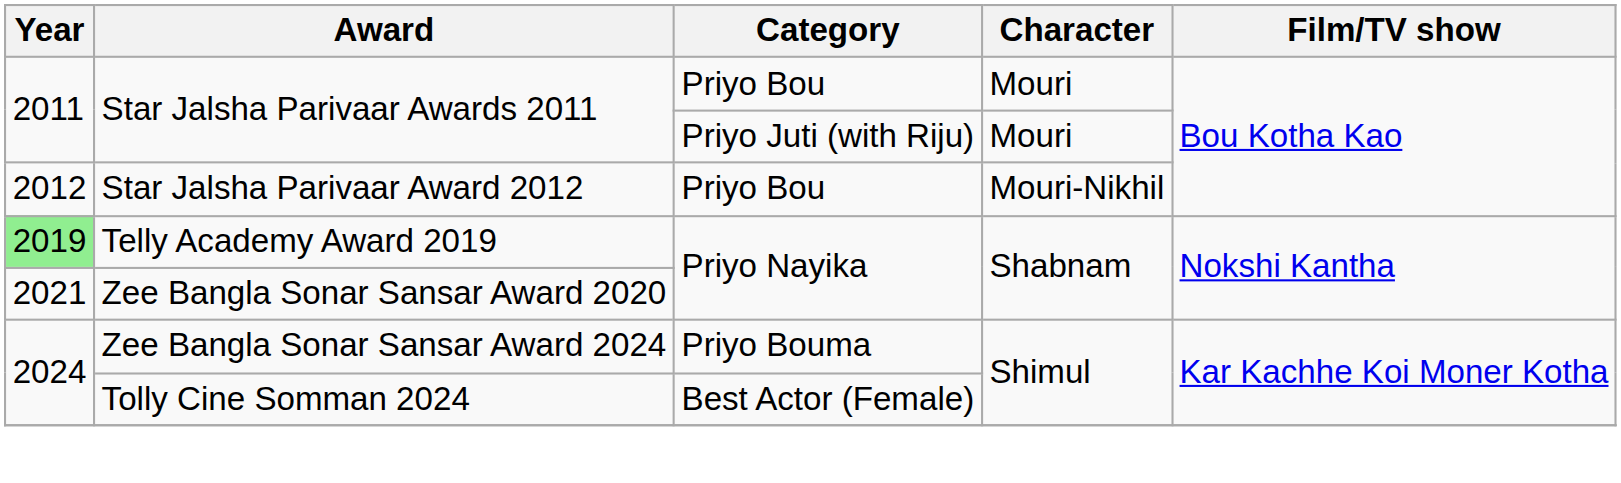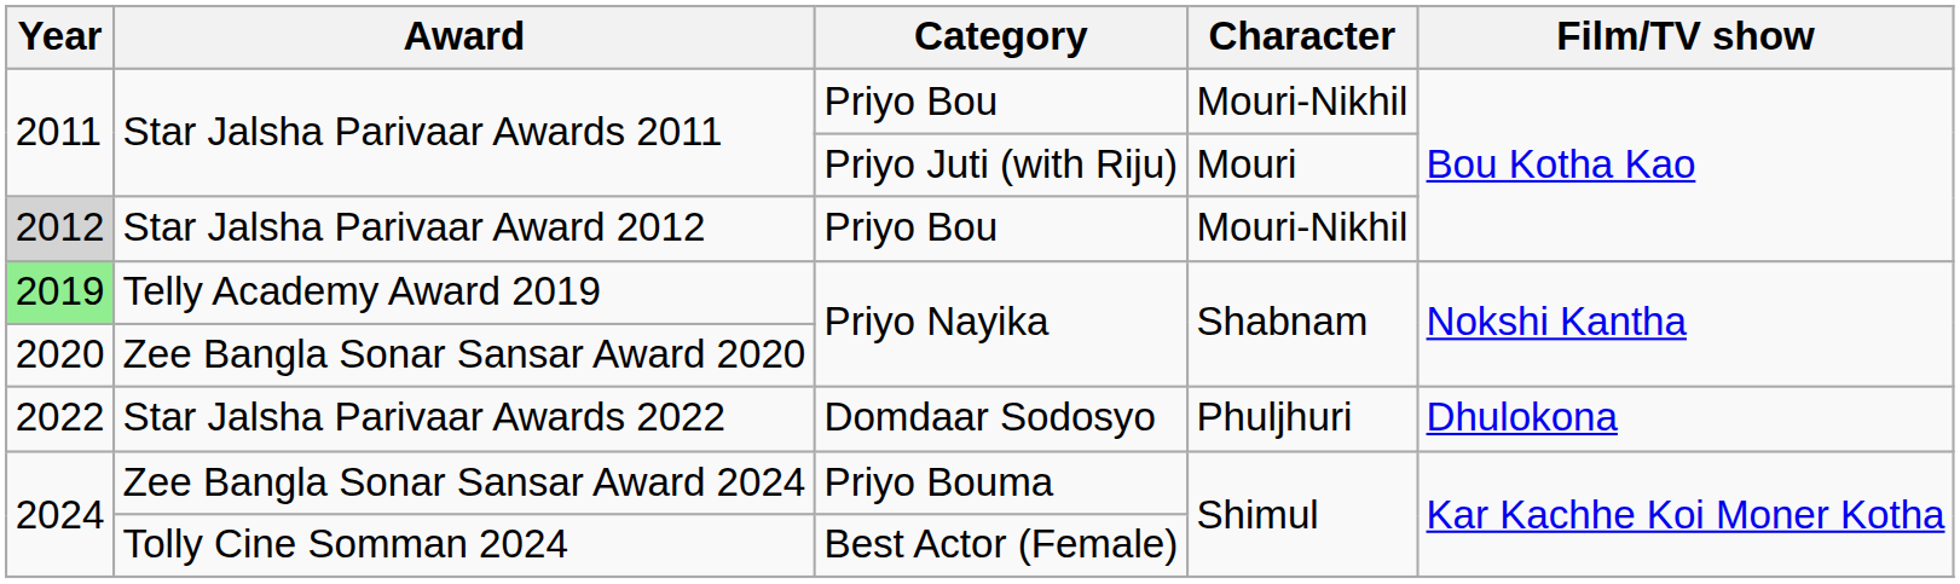Star Jalsha Parivaar Awards 2011 / Priyo Bou | Character: Mouri -> Mouri-Nikhil
Star Jalsha Parivaar Award 2012 | Year: no background -> lightgrey background
Zee Bangla Sonar Sansar Award 2020 | Year: 2021 -> 2020
+ row: 2022 | Star Jalsha Parivaar Awards 2022 | Domdaar Sodosyo | Phuljhuri | Dhulokona
